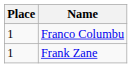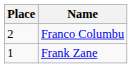Franco Columbu | Place: 1 -> 2
